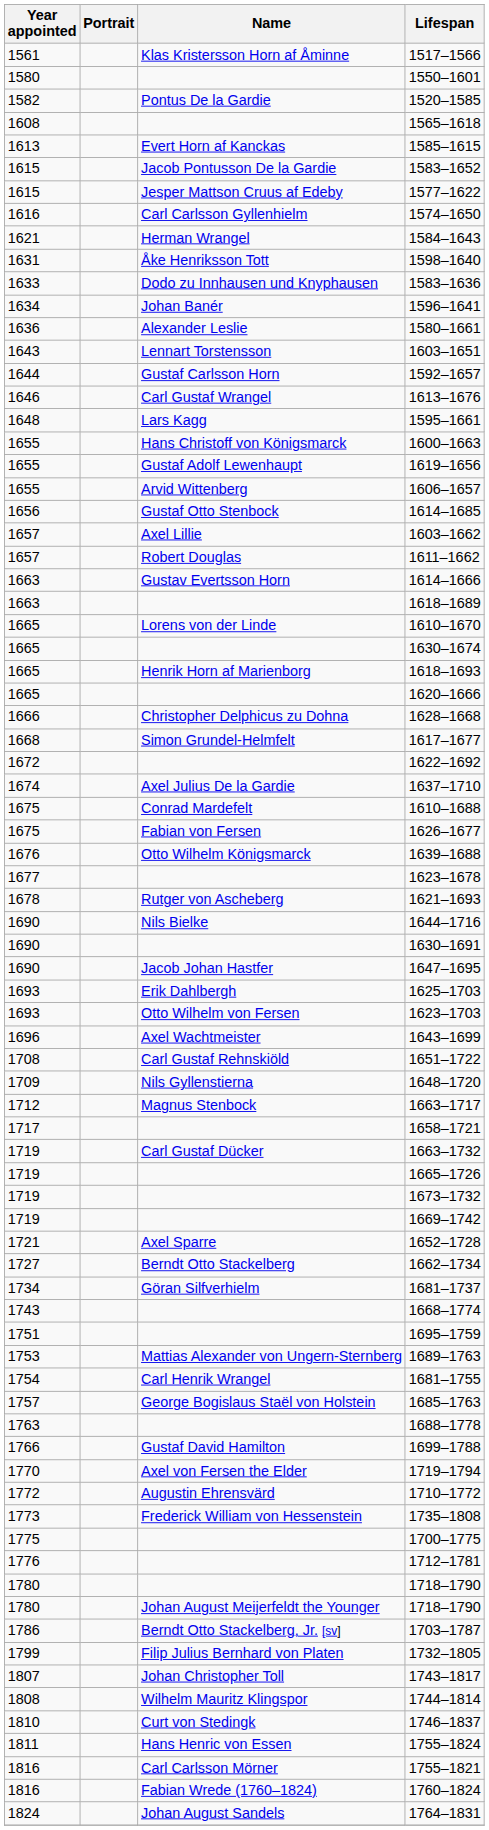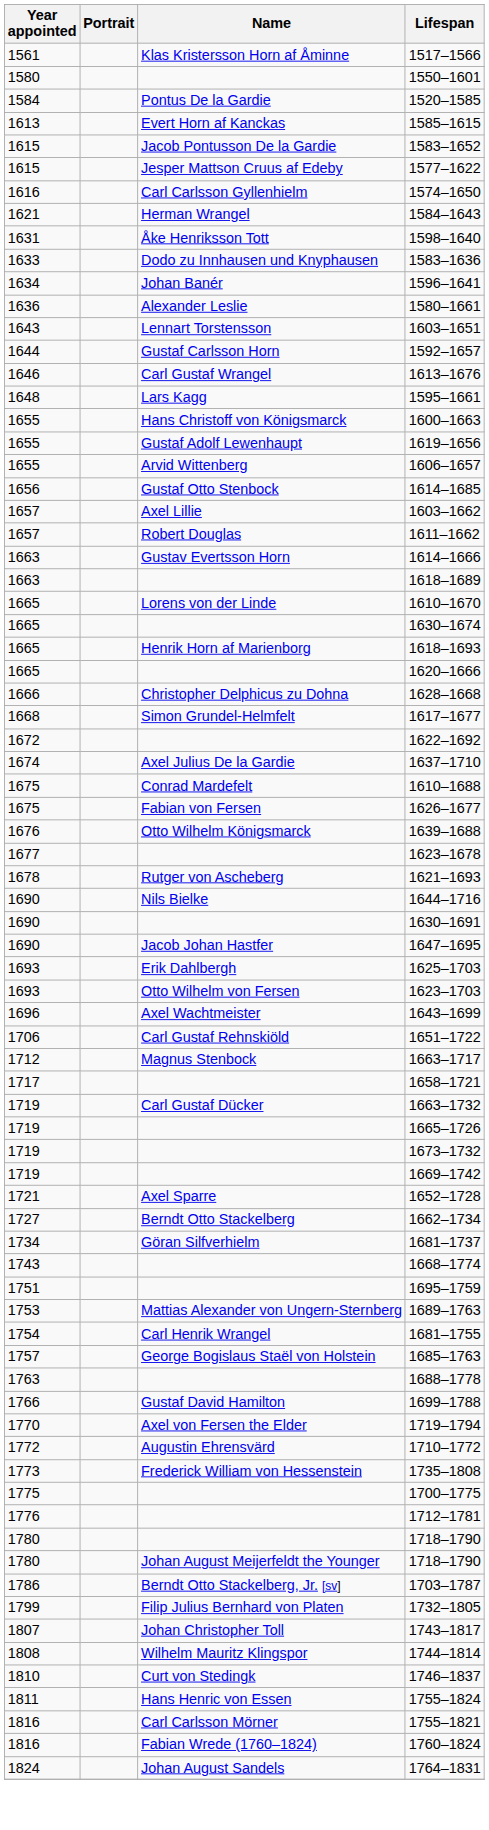1520–1585 | Year appointed: 1582 -> 1584
- row: 1608 | 1565–1618
1651–1722 | Year appointed: 1708 -> 1706
- row: 1709 | Nils Gyllenstierna | 1648–1720
